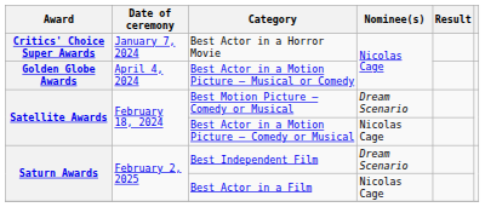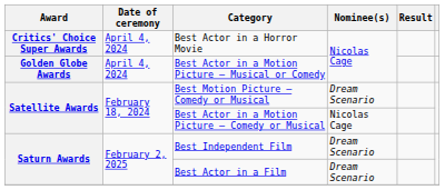Best Actor in a Horror Movie | Date of ceremony: January 7, 2024 -> April 4, 2024
Best Actor in a Film | Nominee(s): Nicolas Cage -> Dream Scenario
